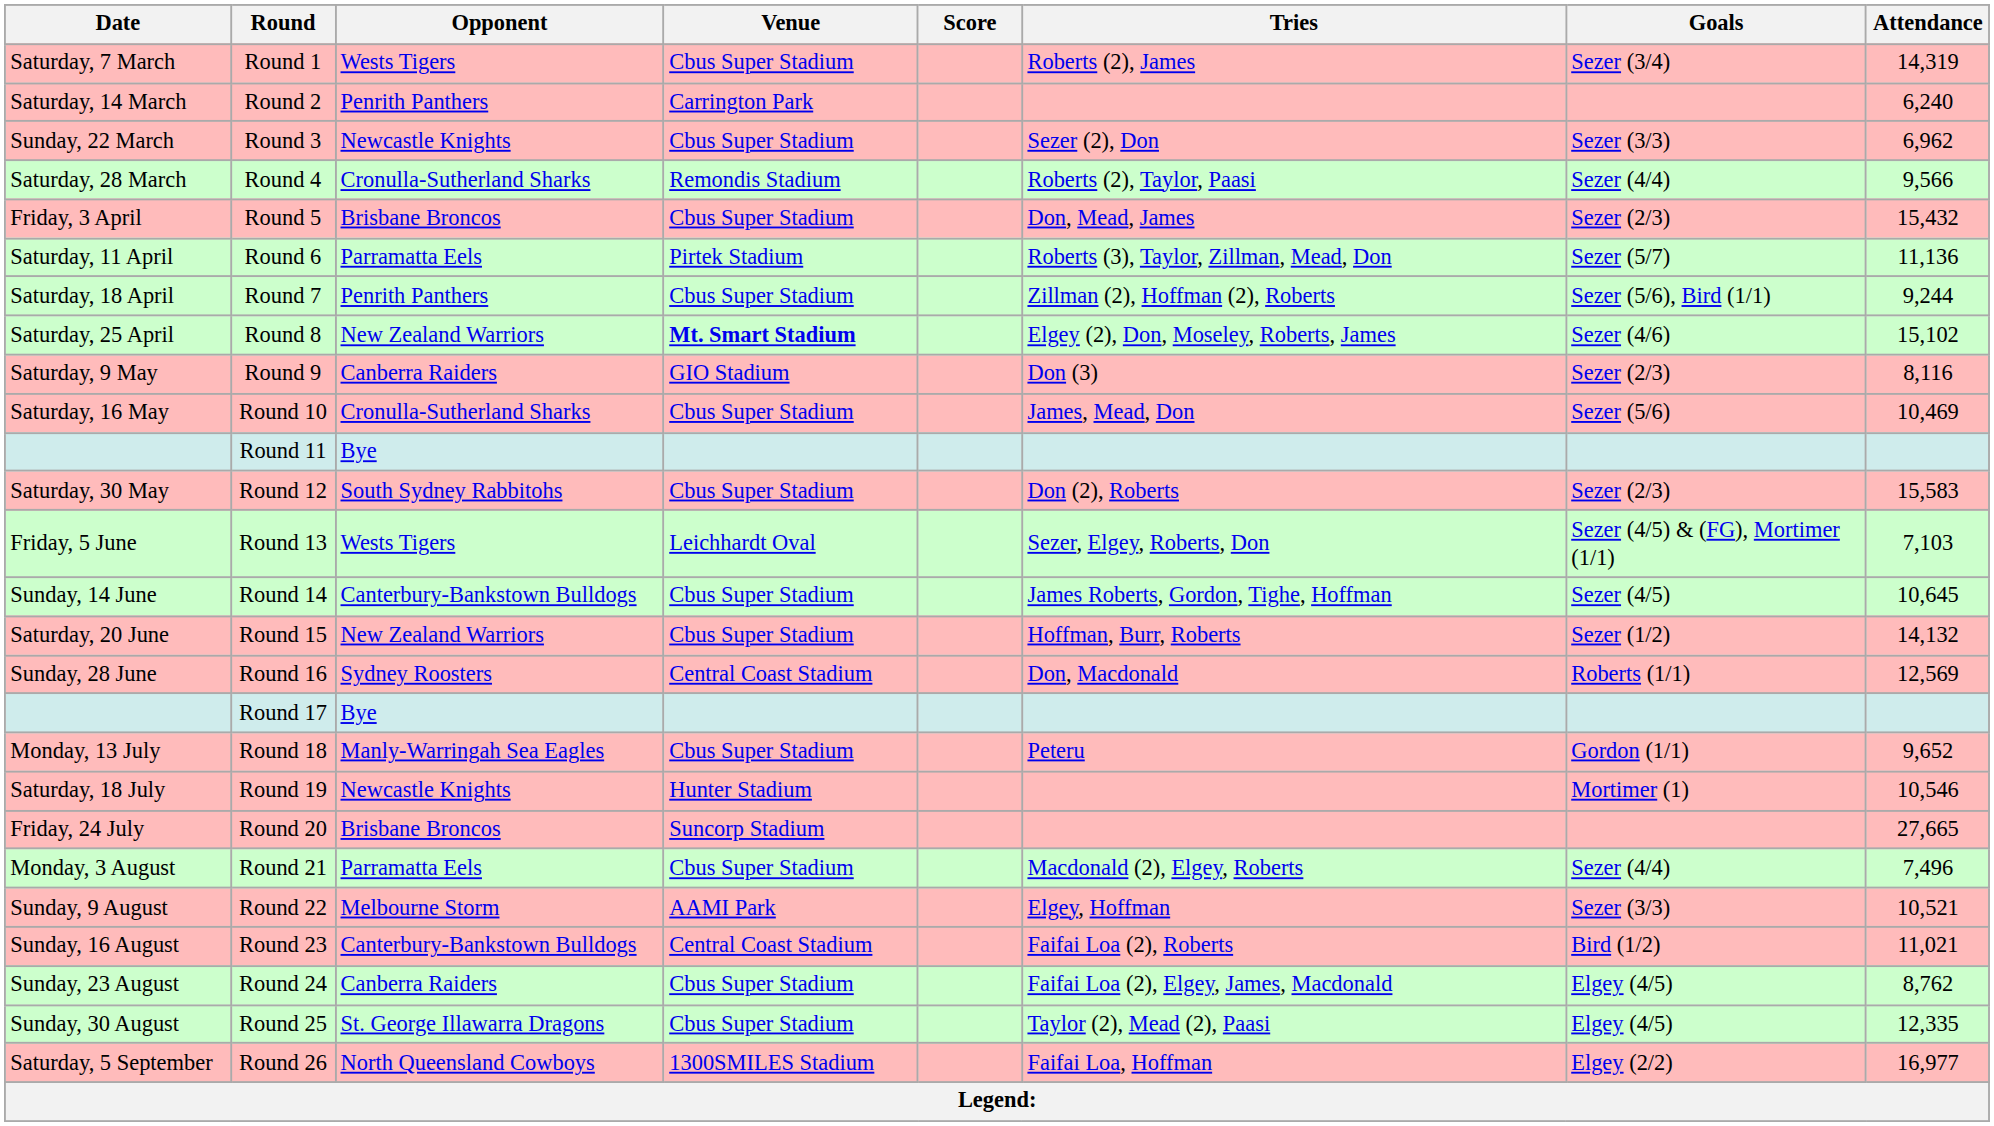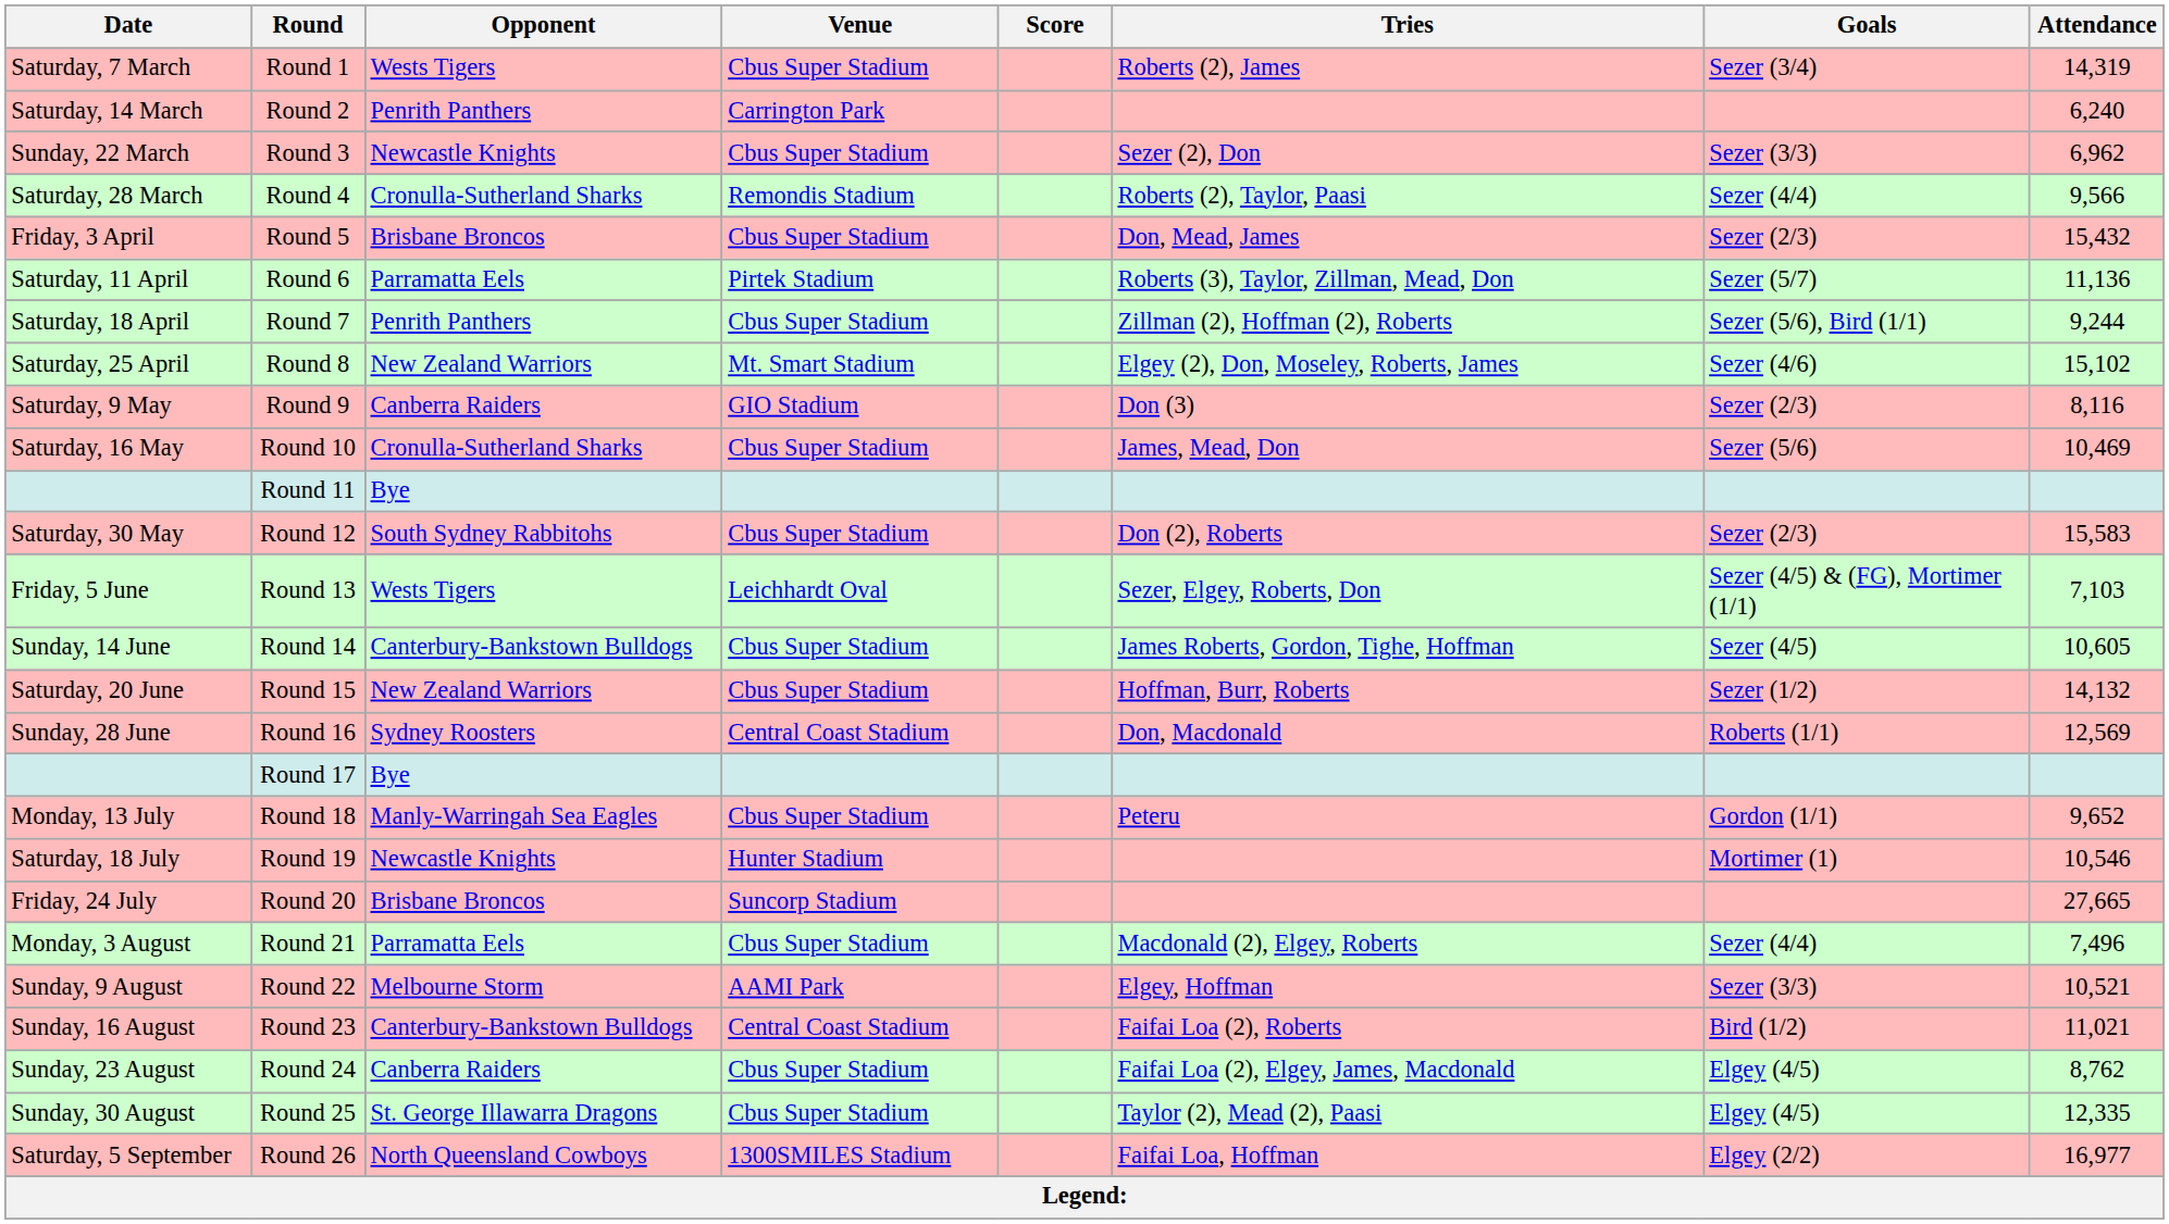Round 8 | Venue: bold -> normal
Round 14 | Attendance: 10,645 -> 10,605
